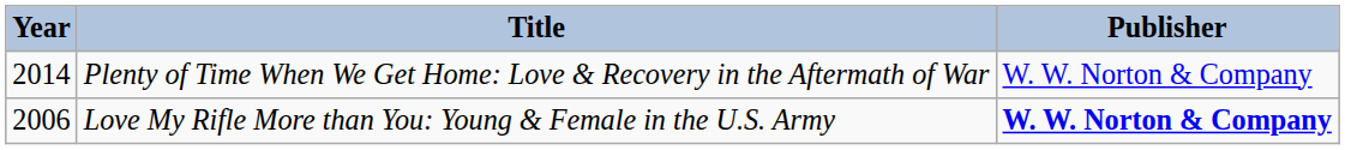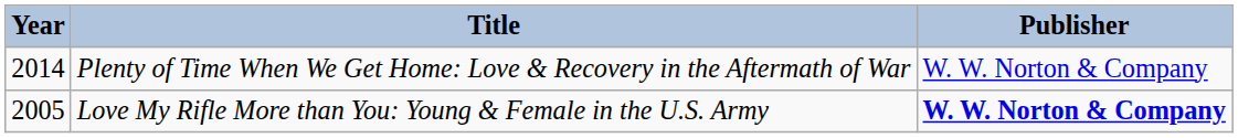Love My Rifle More than You: Young & Female in the U.S. Army | Year: 2006 -> 2005
